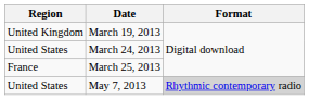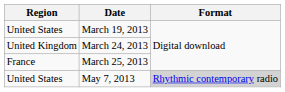March 19, 2013 | Region: United Kingdom -> United States
March 24, 2013 | Region: United States -> United Kingdom
